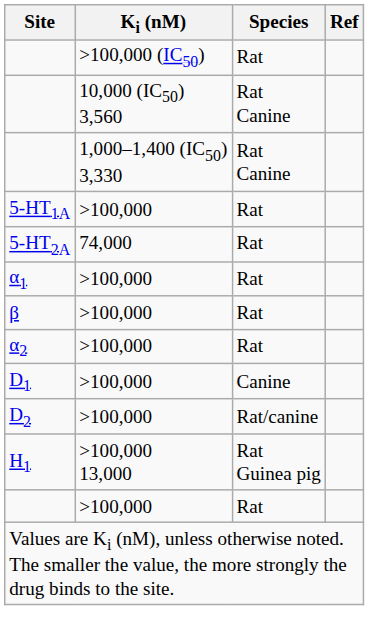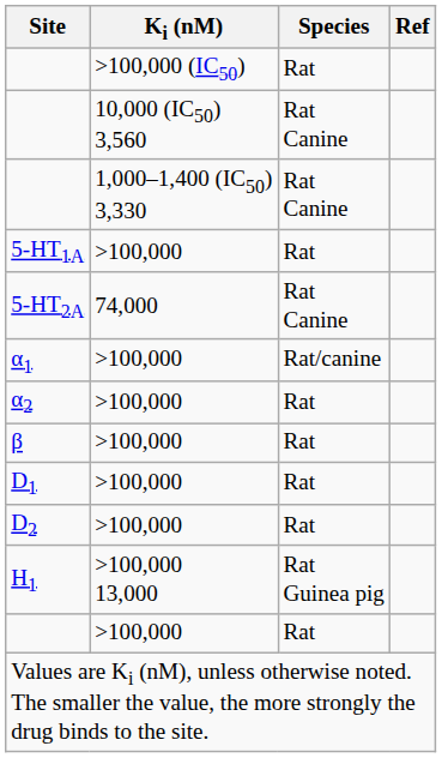5-HT2A | Species: Rat -> Rat Canine
α1 | Species: Rat -> Rat/canine
rows swapped: α2 <-> β
D1 | Species: Canine -> Rat
D2 | Species: Rat/canine -> Rat
